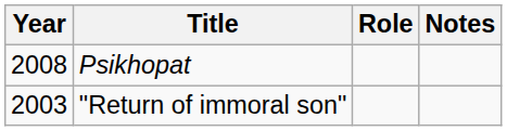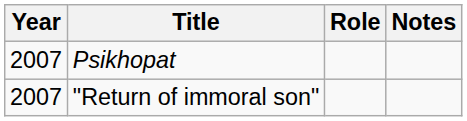Psikhopat | Year: 2008 -> 2007
"Return of immoral son" | Year: 2003 -> 2007
